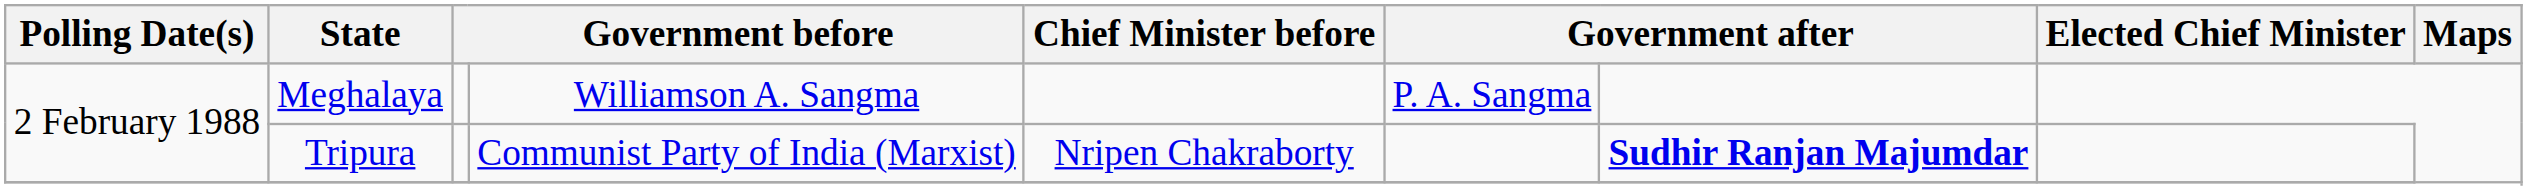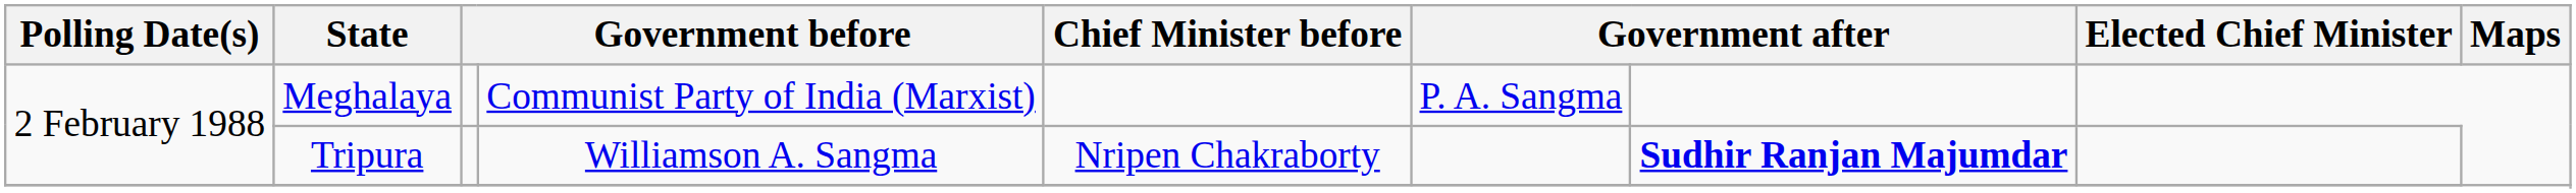Meghalaya | column 4: Williamson A. Sangma -> Communist Party of India (Marxist)
Tripura | column 4: Communist Party of India (Marxist) -> Williamson A. Sangma
